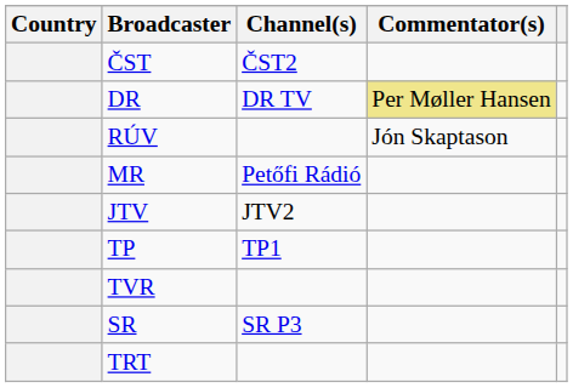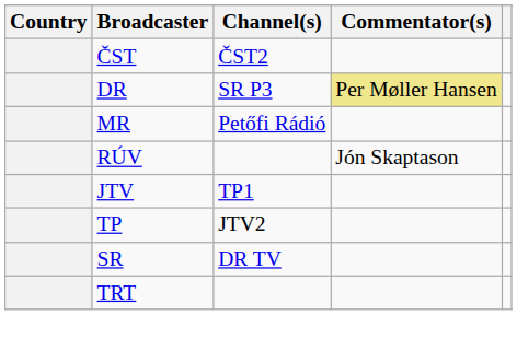DR | Channel(s): DR TV -> SR P3
rows swapped: MR <-> RÚV
JTV | Channel(s): JTV2 -> TP1
TP | Channel(s): TP1 -> JTV2
- row: TVR
SR | Channel(s): SR P3 -> DR TV
